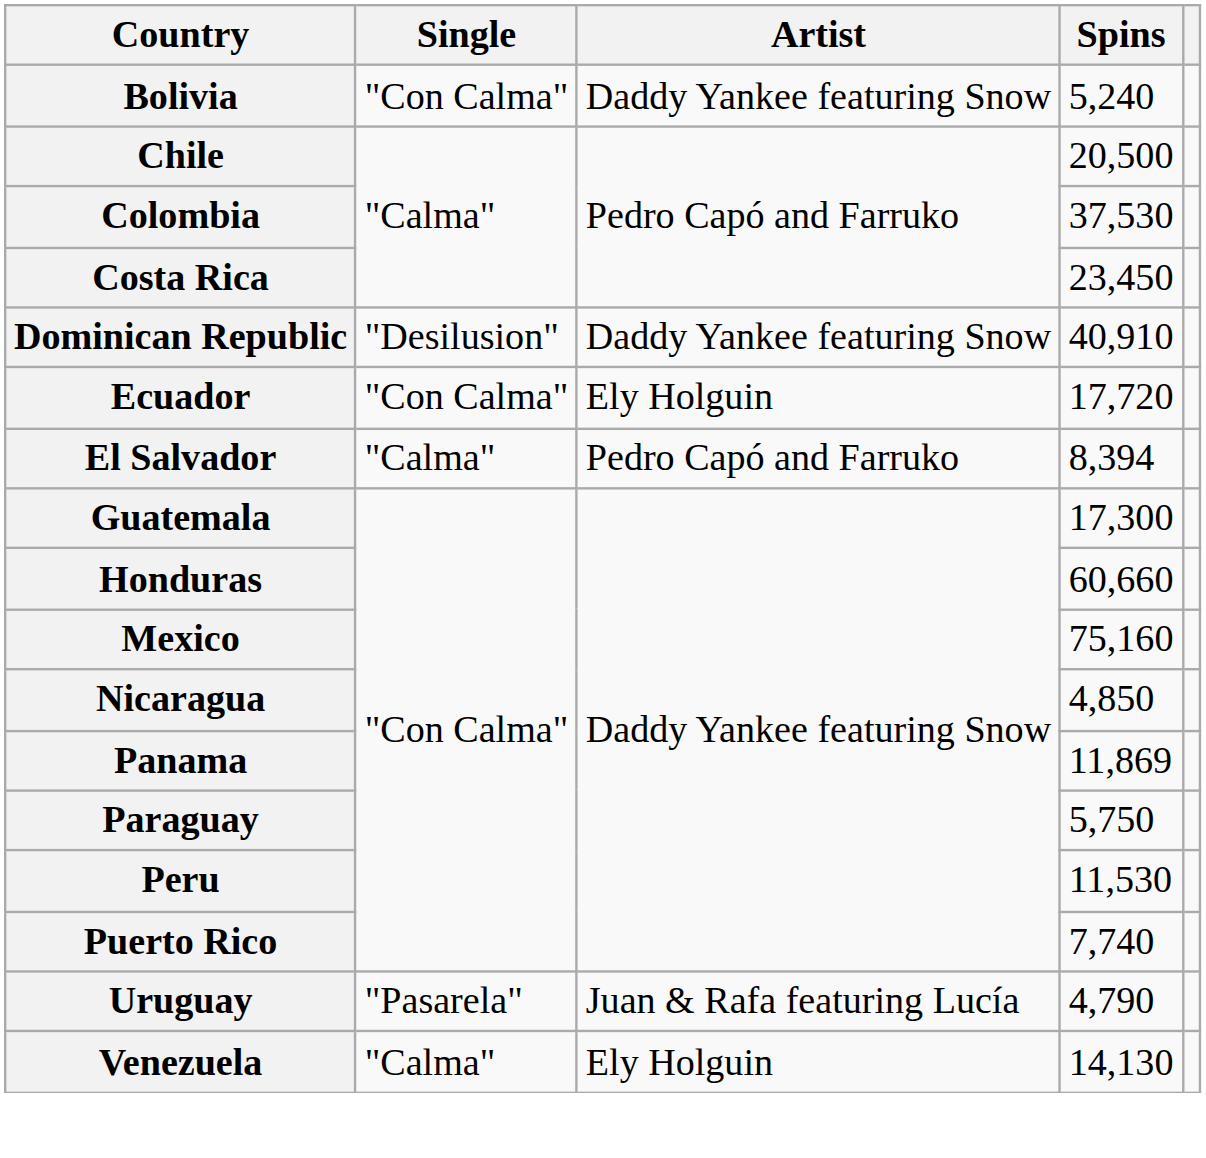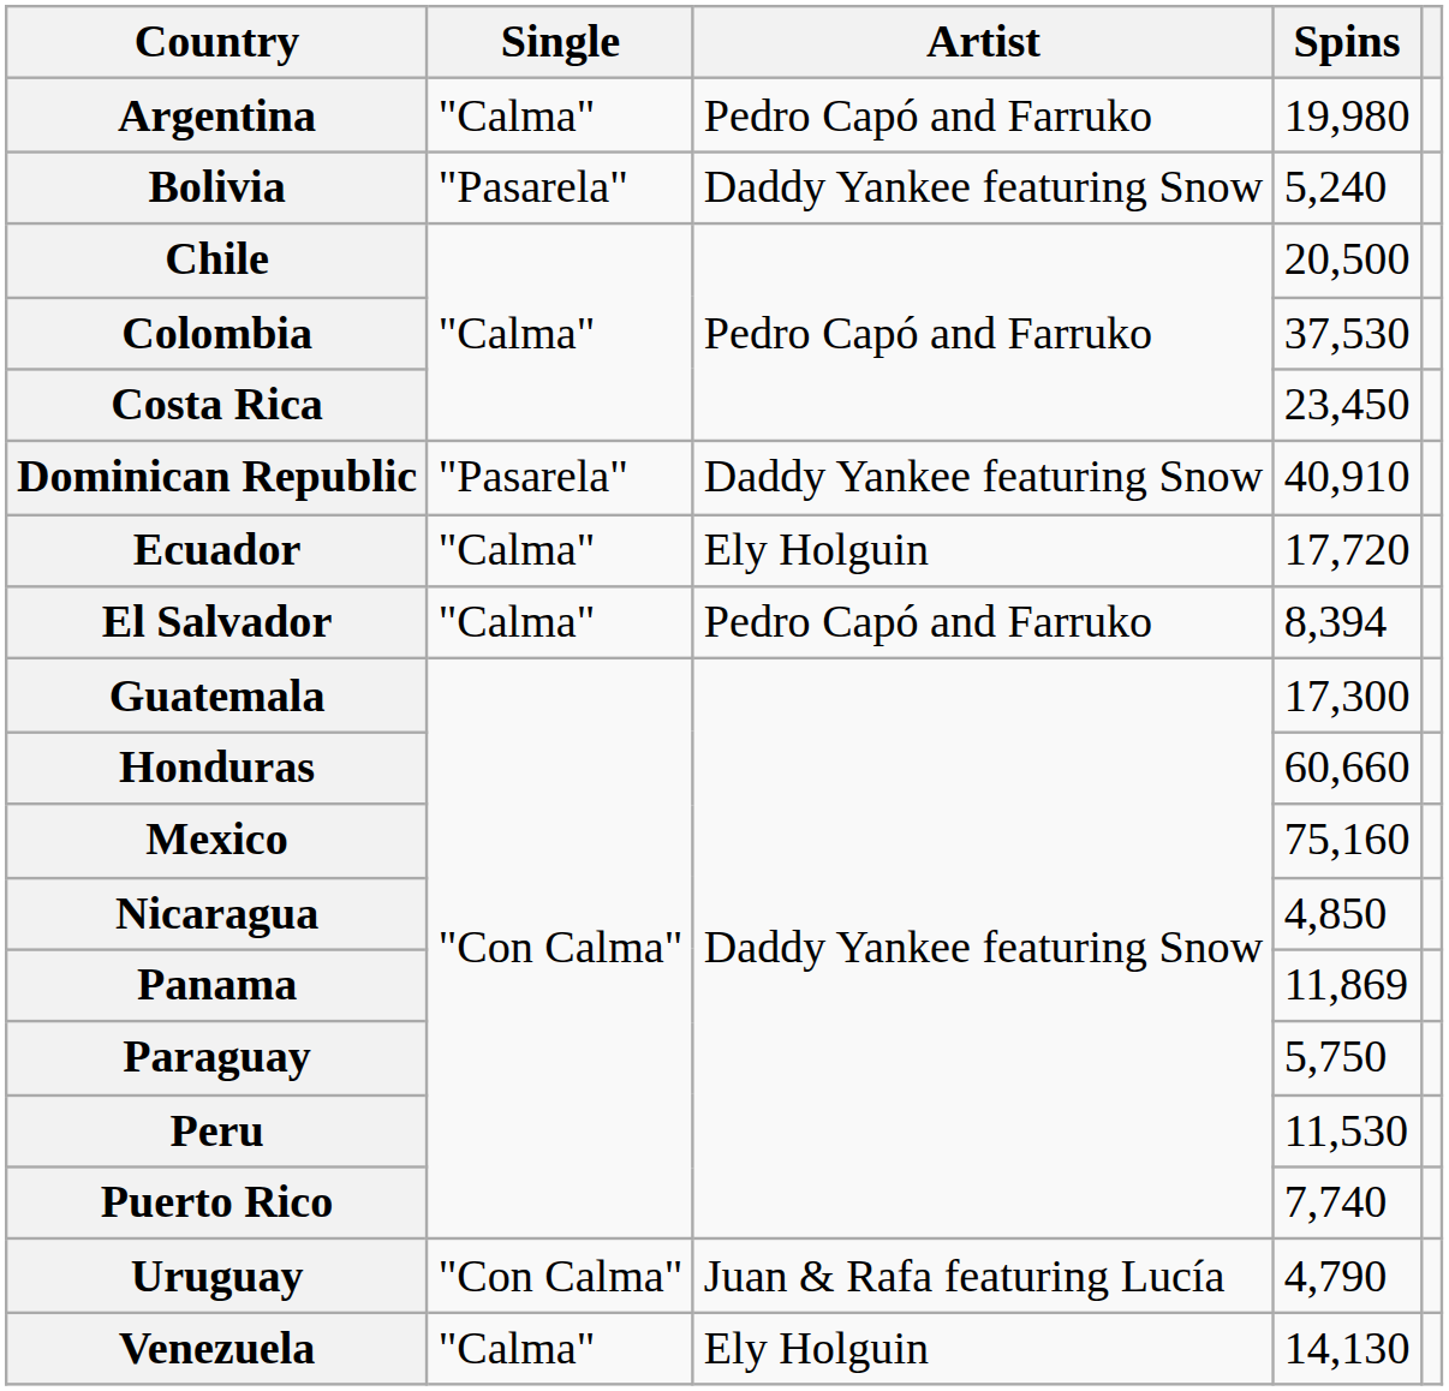+ row: Argentina | "Calma" | Pedro Capó and Farruko | 19,980
Bolivia | Single: "Con Calma" -> "Pasarela"
Dominican Republic | Single: "Desilusion" -> "Pasarela"
Ecuador | Single: "Con Calma" -> "Calma"
Uruguay | Single: "Pasarela" -> "Con Calma"
